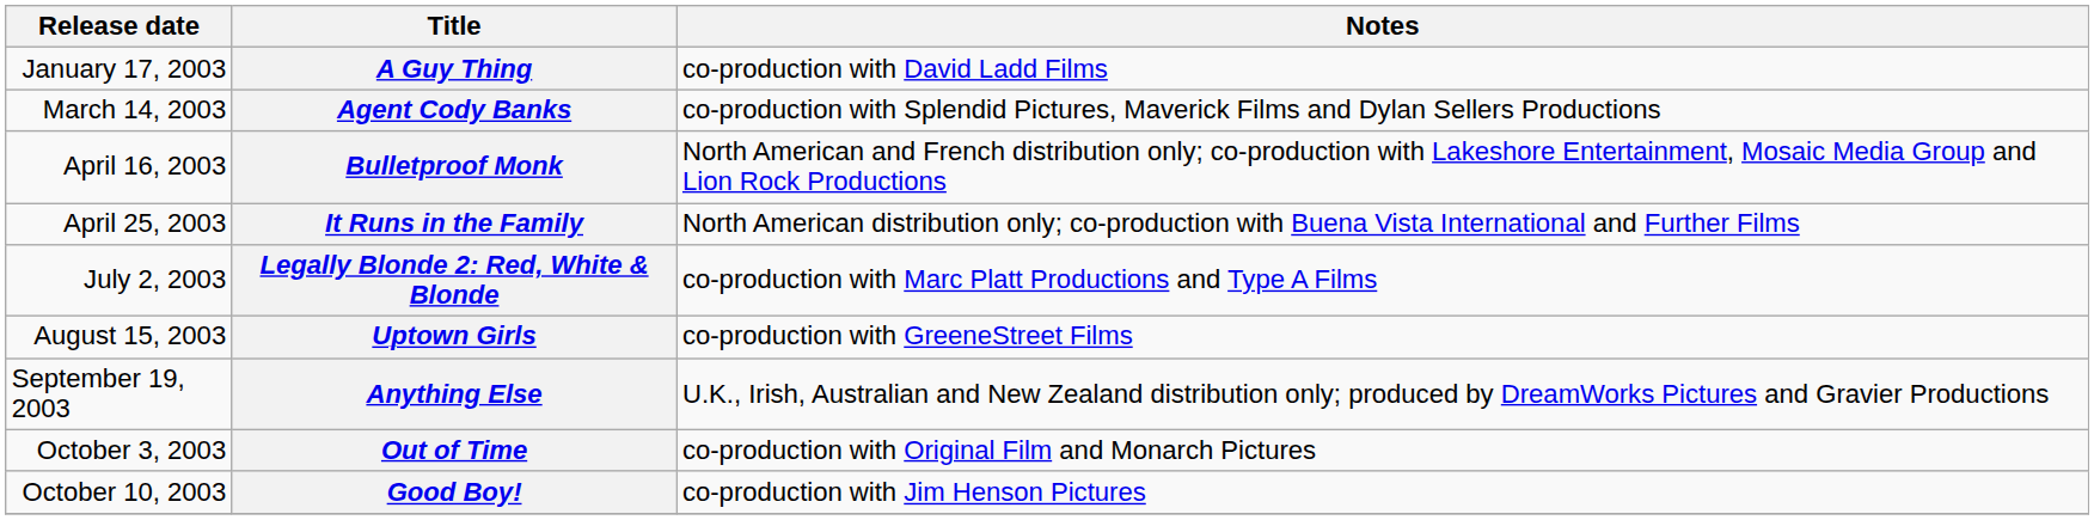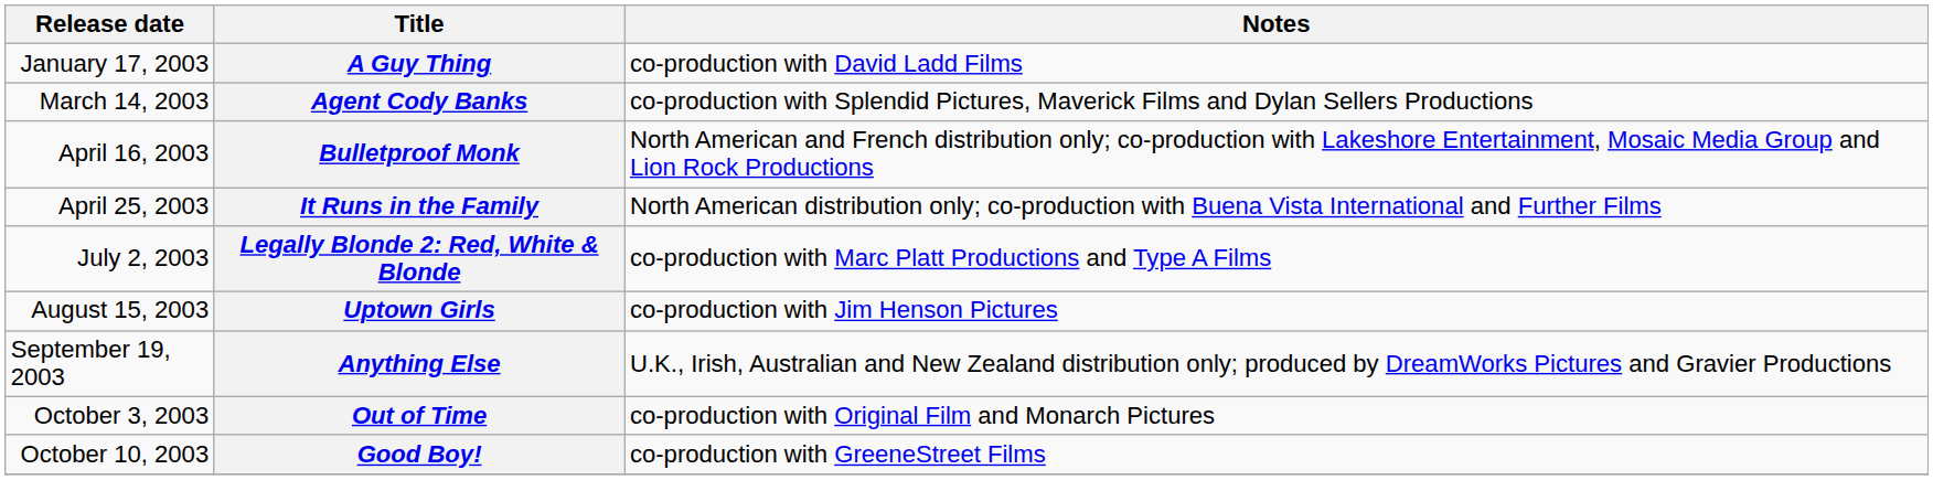Uptown Girls | Notes: co-production with GreeneStreet Films -> co-production with Jim Henson Pictures
Good Boy! | Notes: co-production with Jim Henson Pictures -> co-production with GreeneStreet Films
